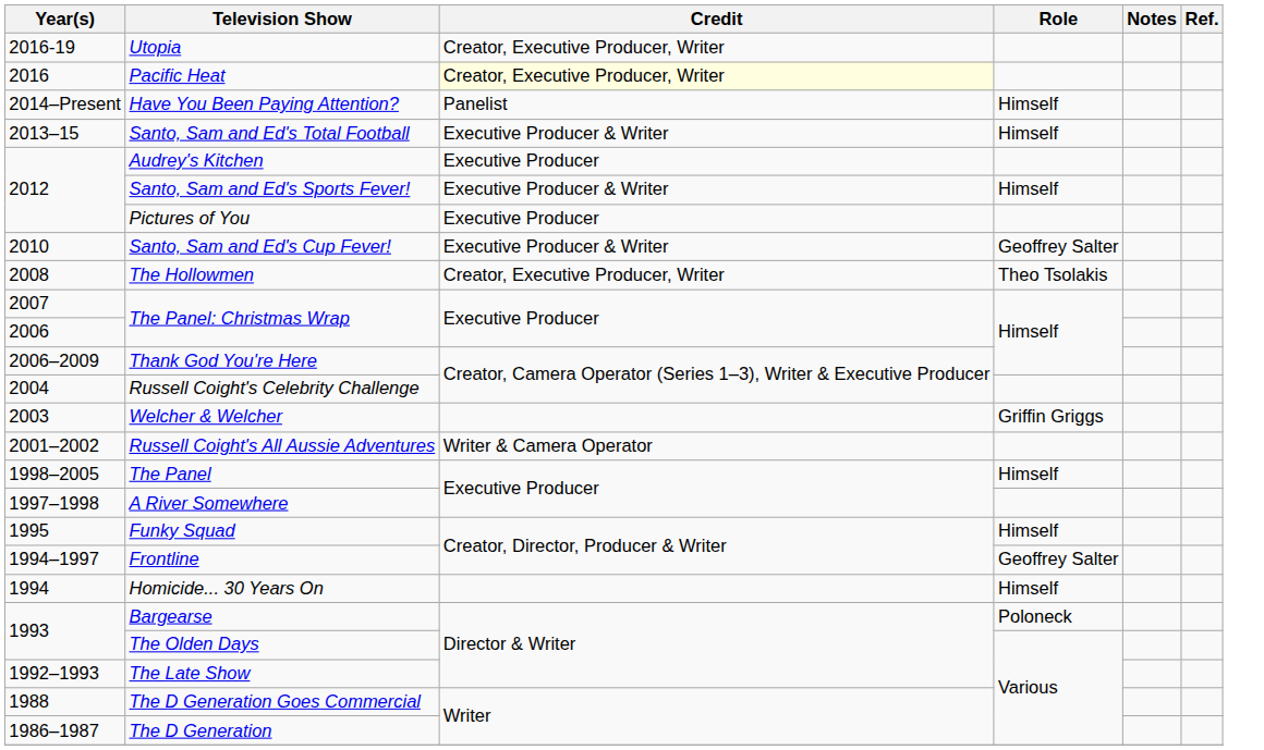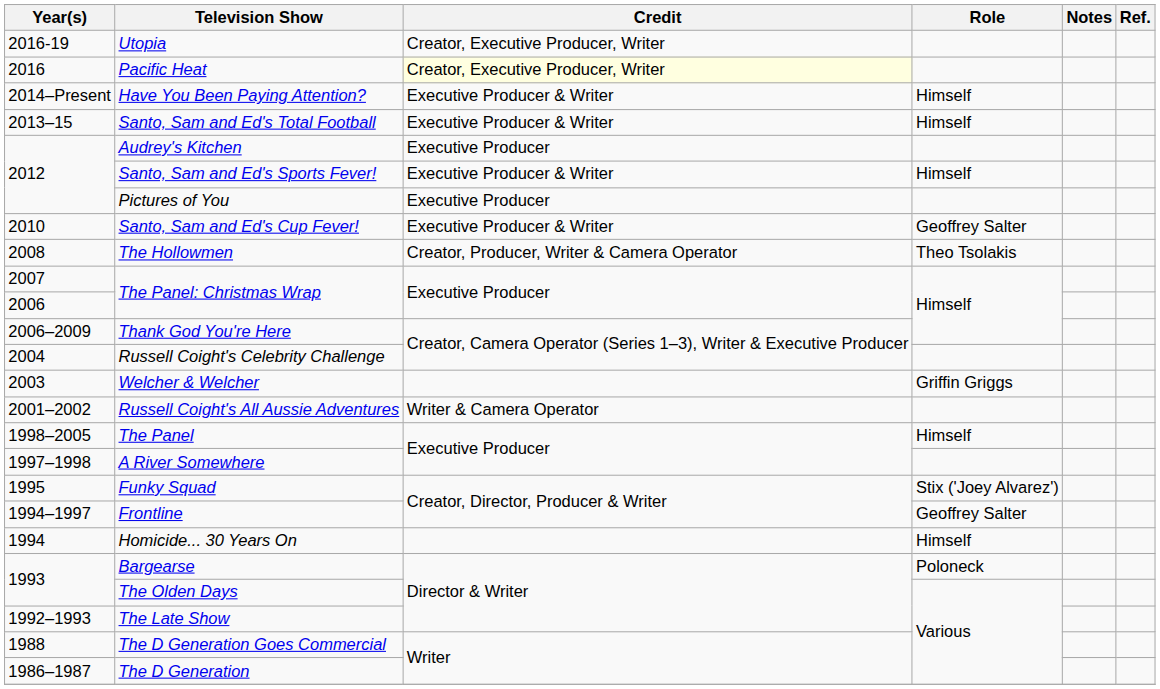Have You Been Paying Attention? | Credit: Panelist -> Executive Producer & Writer
The Hollowmen | Credit: Creator, Executive Producer, Writer -> Creator, Producer, Writer & Camera Operator
Funky Squad | Role: Himself -> Stix ('Joey Alvarez')
